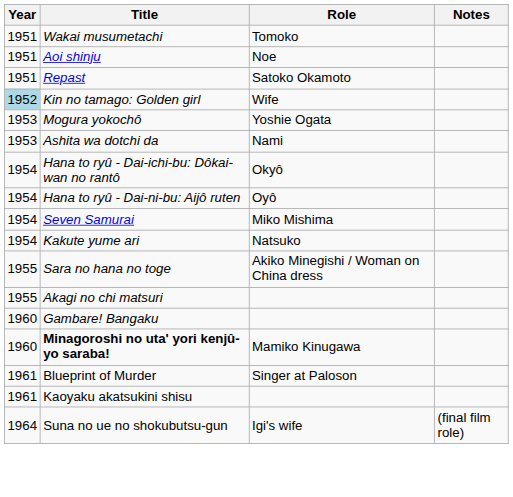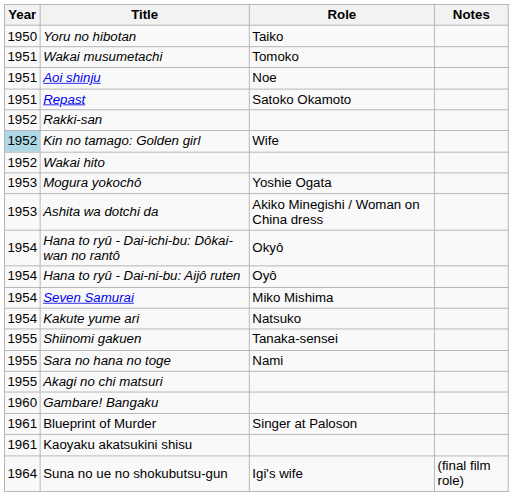+ row: 1950 | Yoru no hibotan | Taiko
+ row: 1952 | Rakki-san
+ row: 1952 | Wakai hito
Ashita wa dotchi da | Role: Nami -> Akiko Minegishi / Woman on China dress
+ row: 1955 | Shiinomi gakuen | Tanaka-sensei
Sara no hana no toge | Role: Akiko Minegishi / Woman on China dress -> Nami
- row: 1960 | Minagoroshi no uta' yori kenjû-yo saraba! | Mamiko Kinugawa
